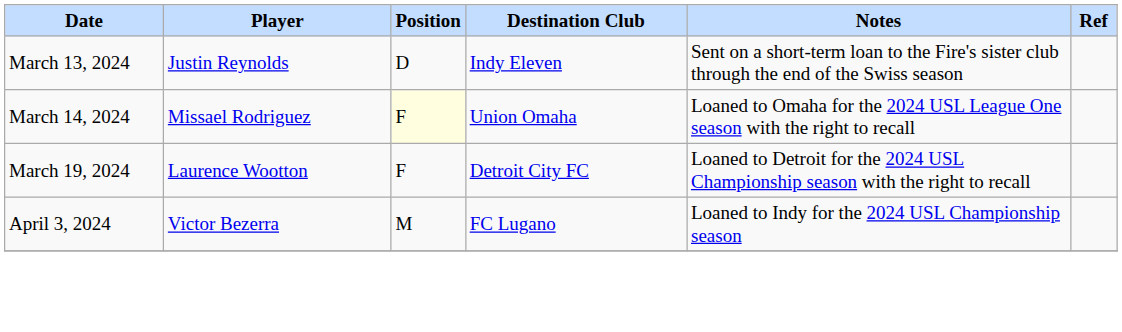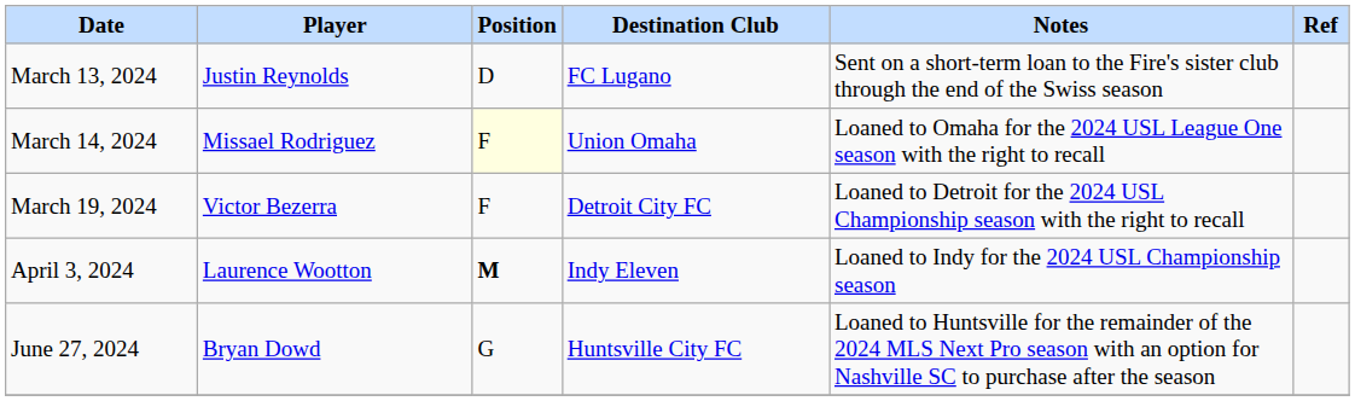March 13, 2024 | Destination Club: Indy Eleven -> FC Lugano
March 19, 2024 | Player: Laurence Wootton -> Victor Bezerra
April 3, 2024 | Player: Victor Bezerra -> Laurence Wootton
April 3, 2024 | Position: normal -> bold
April 3, 2024 | Destination Club: FC Lugano -> Indy Eleven
+ row: June 27, 2024 | Bryan Dowd | G | Huntsville City FC | Loaned to Huntsville for the remainder of the 2024 MLS Next Pro season with an option for Nashville SC to purchase after the season
